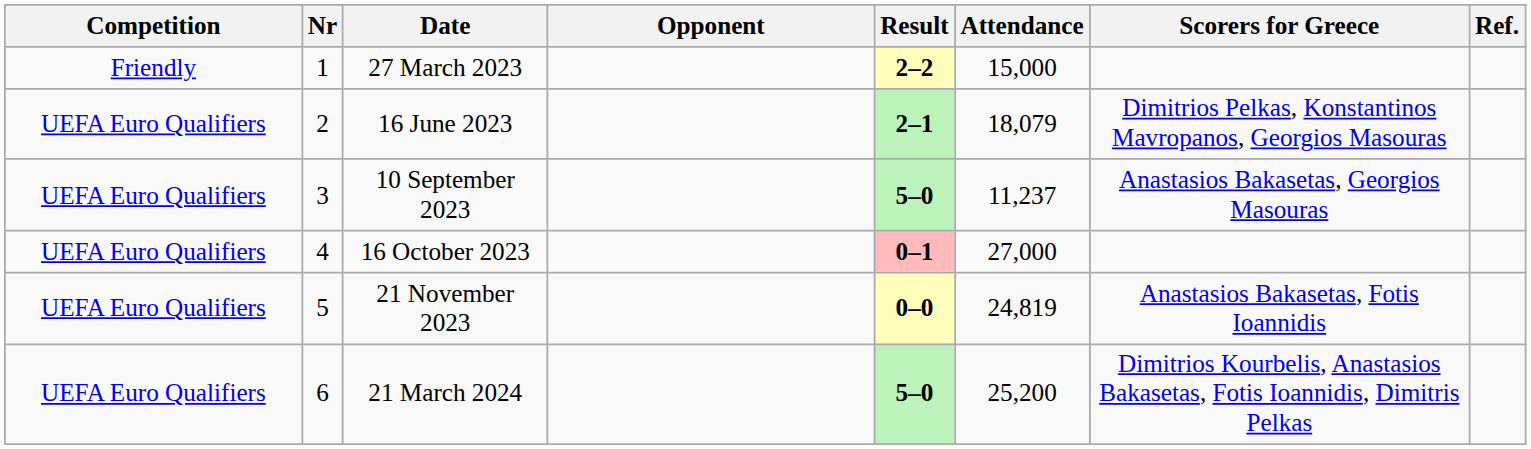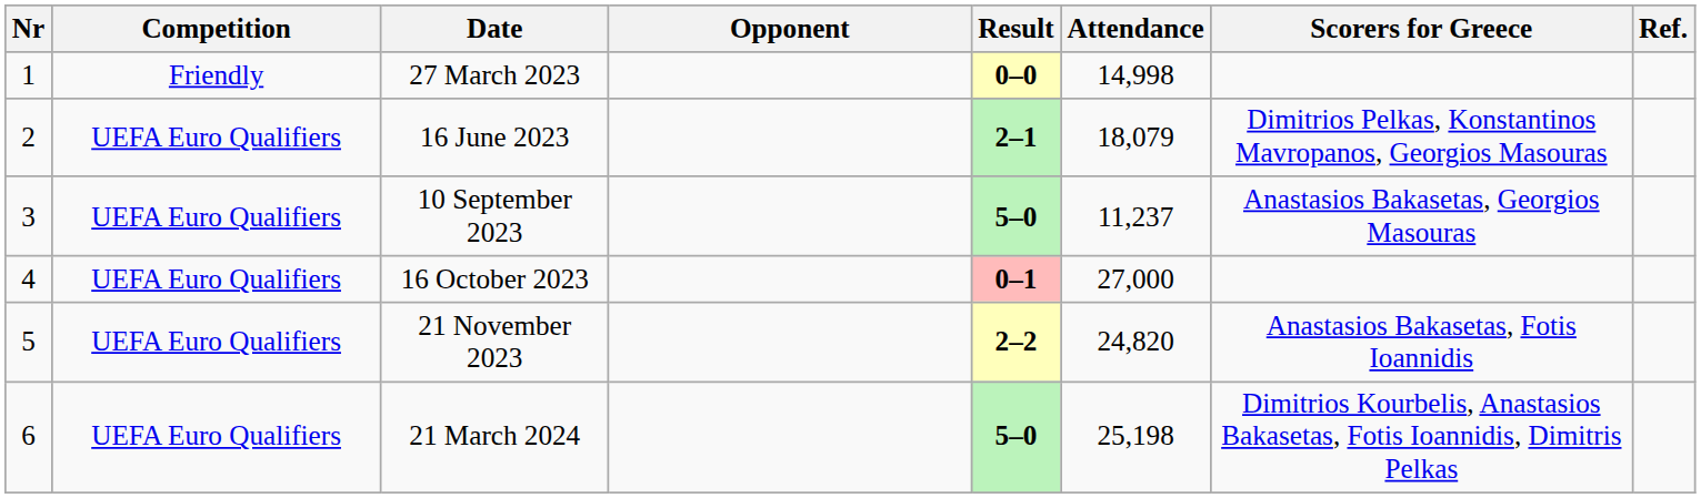columns swapped: Nr <-> Competition
27 March 2023 | Result: 2–2 -> 0–0
27 March 2023 | Attendance: 15,000 -> 14,998
21 November 2023 | Result: 0–0 -> 2–2
21 November 2023 | Attendance: 24,819 -> 24,820
21 March 2024 | Attendance: 25,200 -> 25,198
